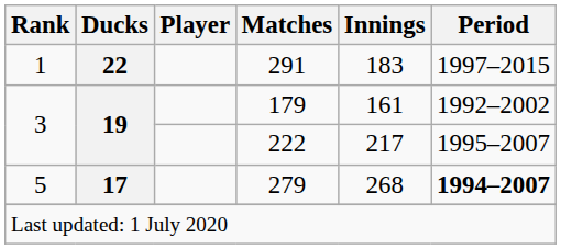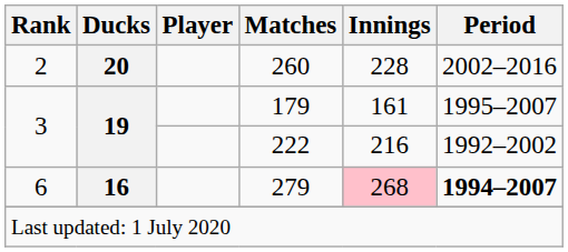- row: 1 | 22 | 291 | 183 | 1997–2015
+ row: 2 | 20 | 260 | 228 | 2002–2016
179 | Period: 1992–2002 -> 1995–2007
222 | Innings: 217 -> 216
222 | Period: 1995–2007 -> 1992–2002
279 | Rank: 5 -> 6
279 | Ducks: 17 -> 16
279 | Innings: no background -> pink background
